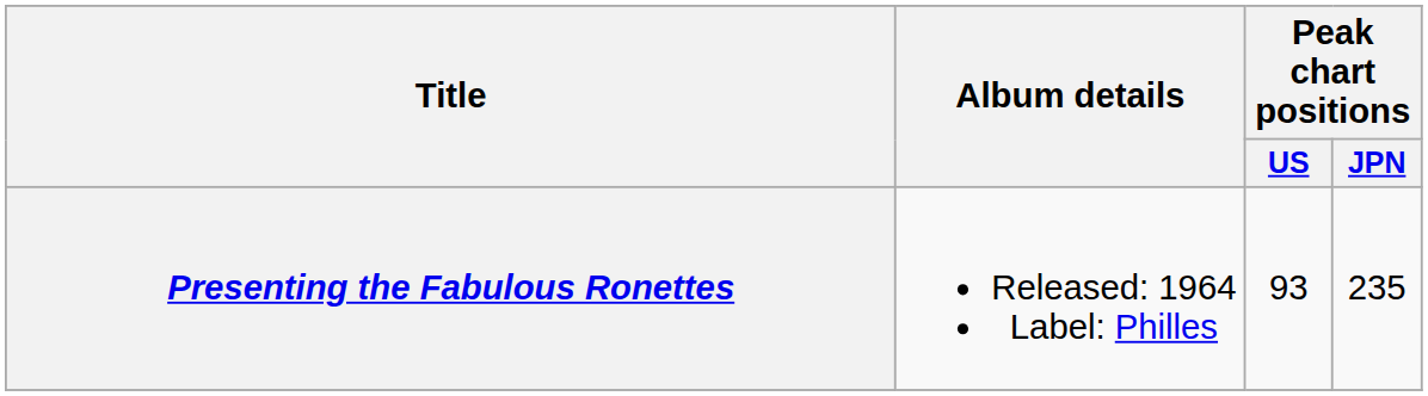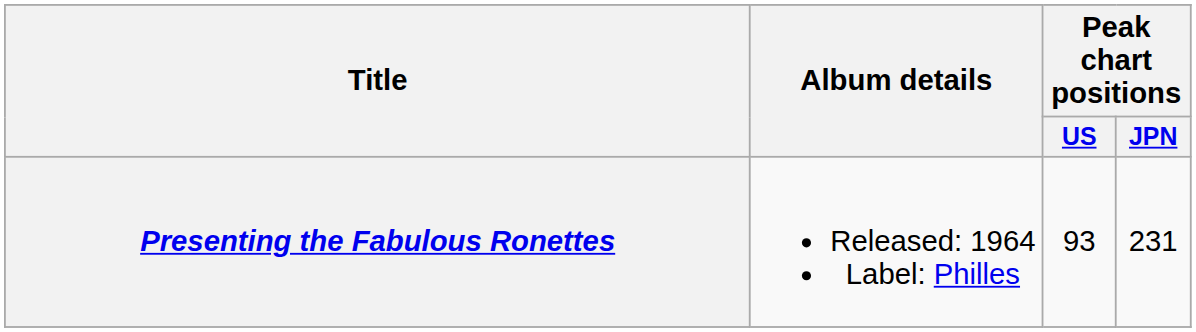Presenting the Fabulous Ronettes | Peak chart positions / JPN: 235 -> 231
